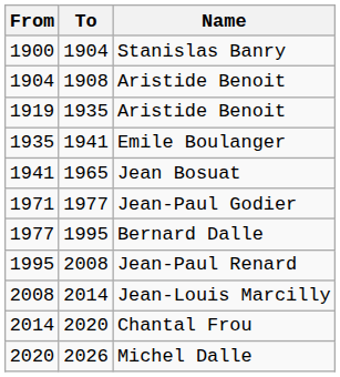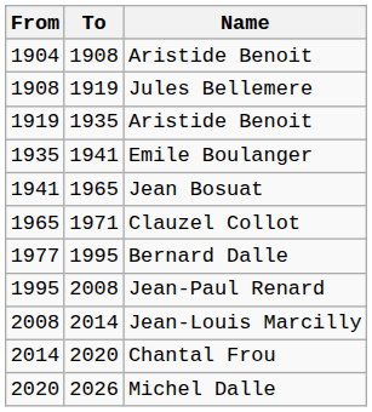- row: 1900 | 1904 | Stanislas Banry
+ row: 1908 | 1919 | Jules Bellemere
+ row: 1965 | 1971 | Clauzel Collot
- row: 1971 | 1977 | Jean-Paul Godier
